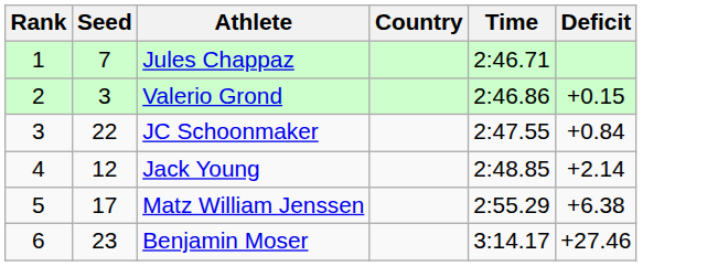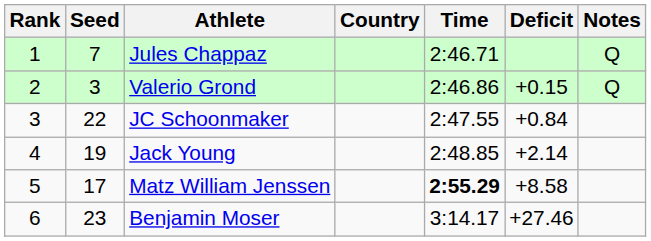+ column: Notes | Q | Q
Jack Young | Seed: 12 -> 19
Matz William Jenssen | Time: normal -> bold
Matz William Jenssen | Deficit: +6.38 -> +8.58
